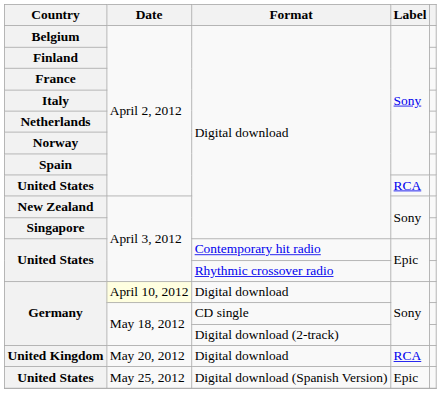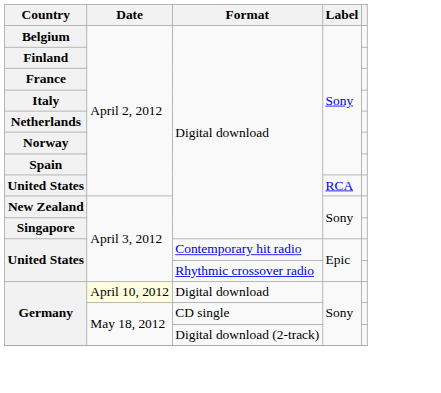- row: United Kingdom | May 20, 2012 | Digital download | RCA
- row: United States | May 25, 2012 | Digital download (Spanish Version) | Epic
